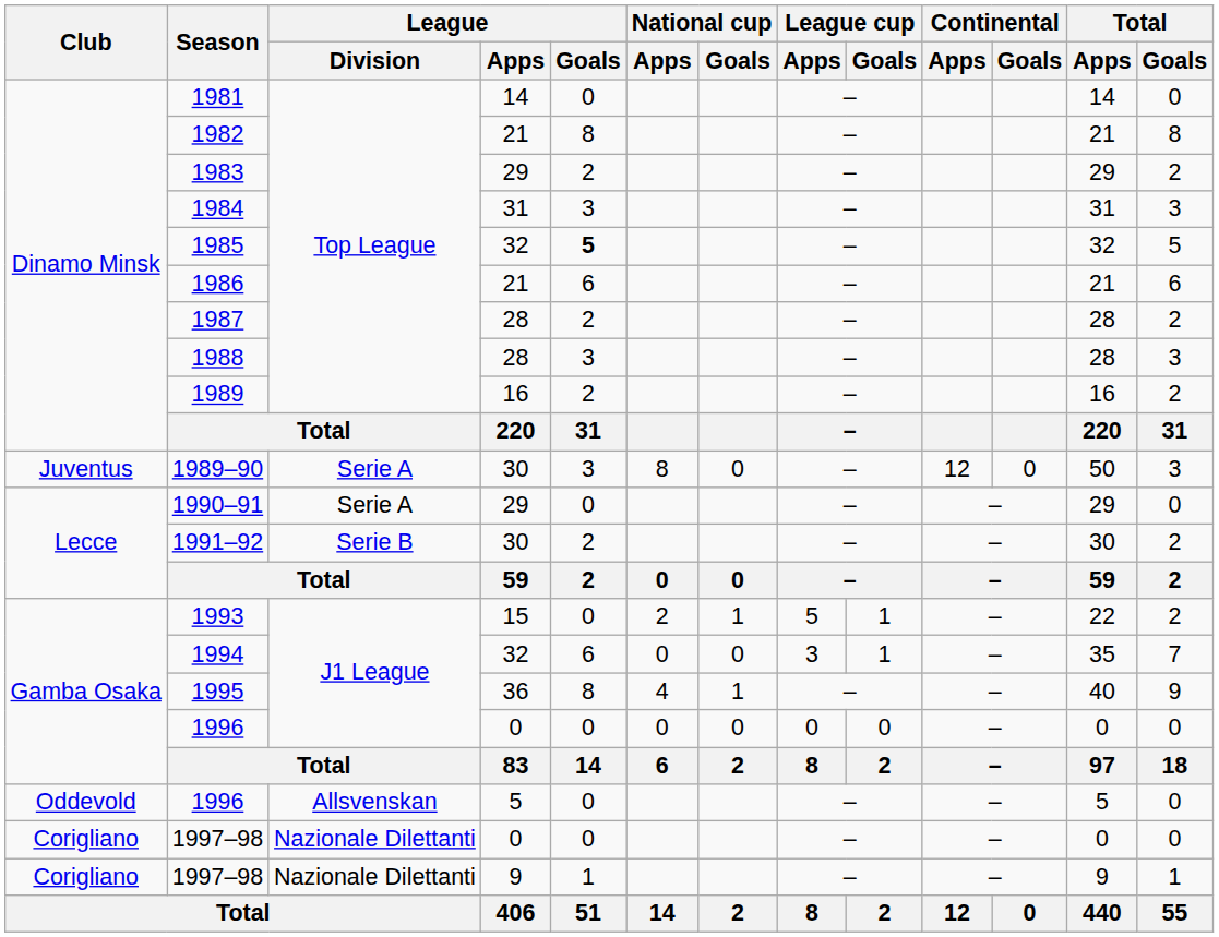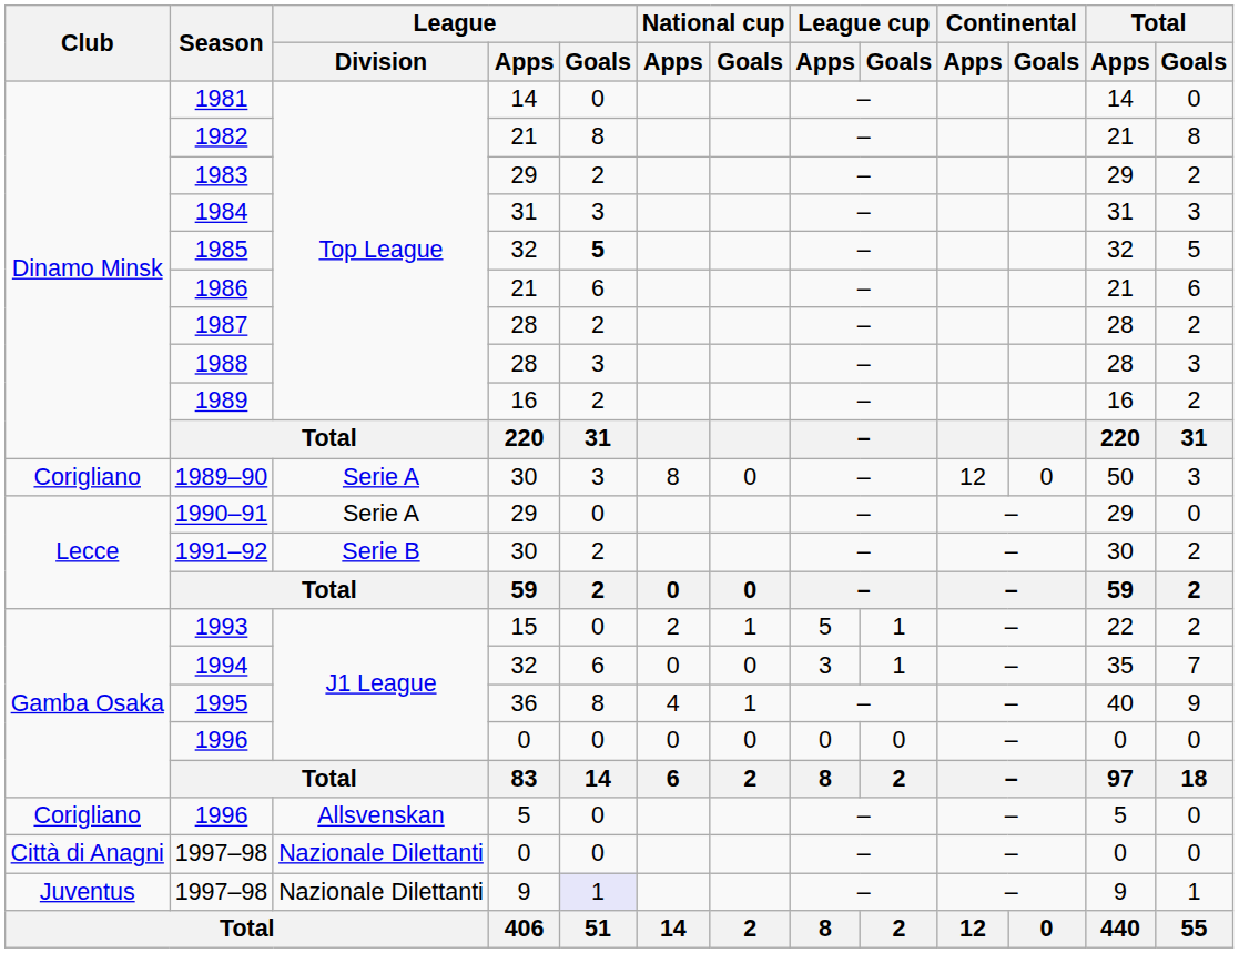1989–90 | Club: Juventus -> Corigliano
1996 / 5 | Club: Oddevold -> Corigliano
1997–98 / 0 | Club: Corigliano -> Città di Anagni
1997–98 / 9 | Club: Corigliano -> Juventus
1997–98 / 9 | League / Goals: no background -> lavender background
